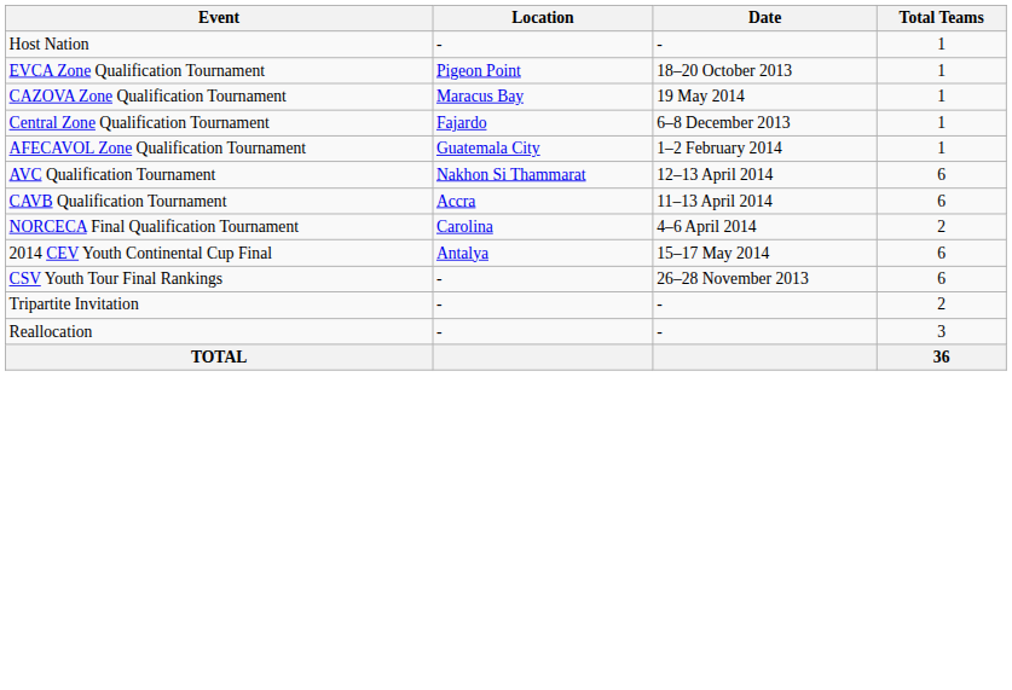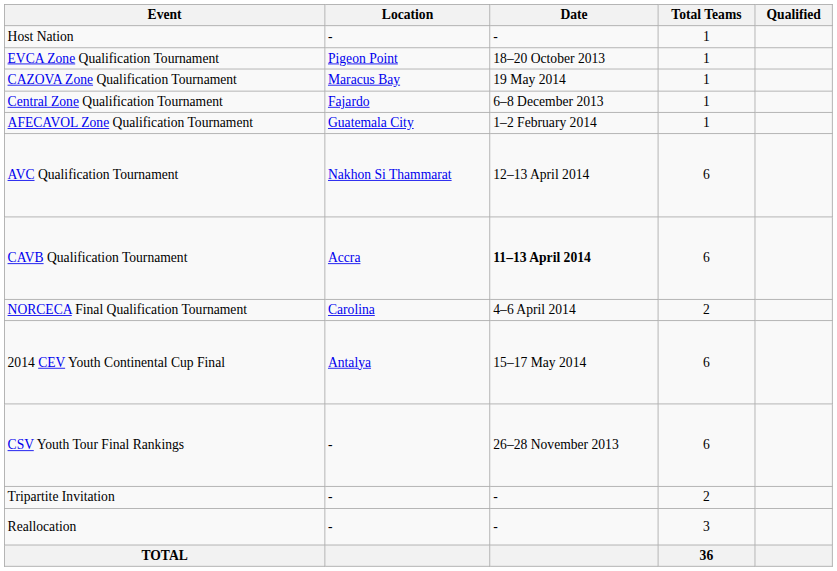+ column: Qualified
CAVB Qualification Tournament | Date: normal -> bold
